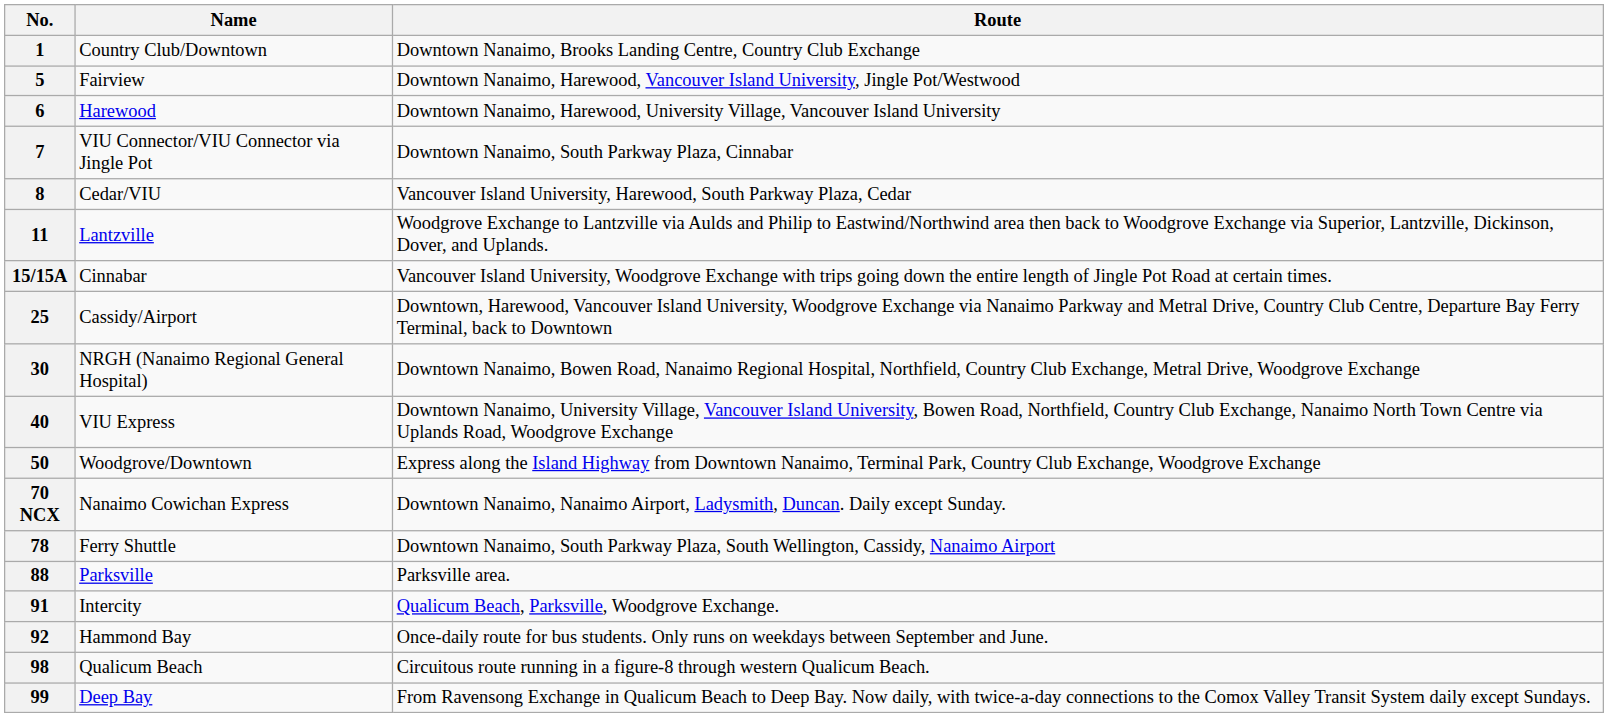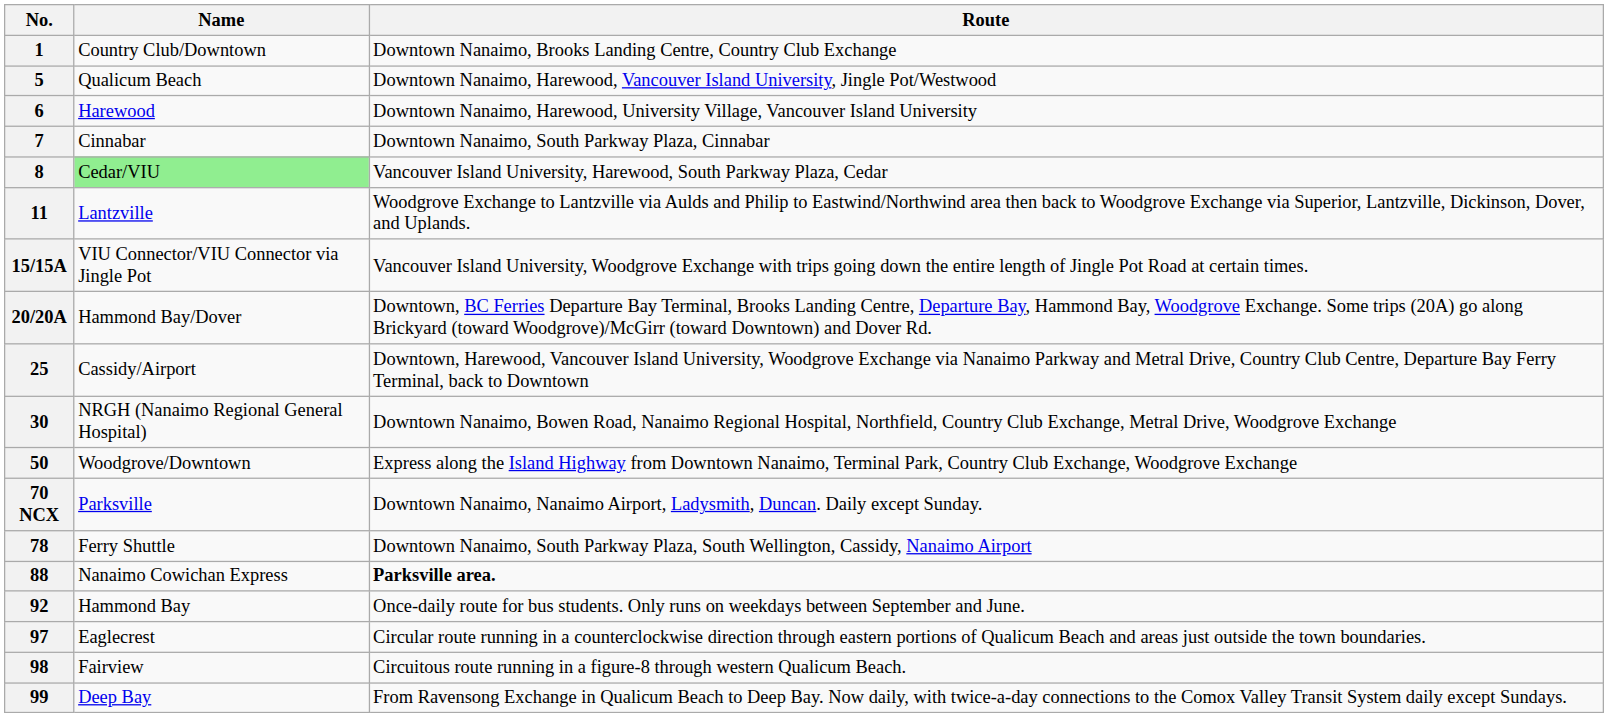5 | Name: Fairview -> Qualicum Beach
7 | Name: VIU Connector/VIU Connector via Jingle Pot -> Cinnabar
8 | Name: no background -> lightgreen background
15/15A | Name: Cinnabar -> VIU Connector/VIU Connector via Jingle Pot
+ row: 20/20A | Hammond Bay/Dover | Downtown, BC Ferries Departure Bay Terminal, Brooks Landing Centre, Departure Bay, Hammond Bay, Woodgrove Exchange. Some trips (20A) go along Brickyard (toward Woodgrove)/McGirr (toward Downtown) and Dover Rd.
- row: 40 | VIU Express | Downtown Nanaimo, University Village, Vancouver Island University, Bowen Road, Northfield, Country Club Exchange, Nanaimo North Town Centre via Uplands Road, Woodgrove Exchange
70 NCX | Name: Nanaimo Cowichan Express -> Parksville
88 | Name: Parksville -> Nanaimo Cowichan Express
88 | Route: normal -> bold
- row: 91 | Intercity | Qualicum Beach, Parksville, Woodgrove Exchange.
+ row: 97 | Eaglecrest | Circular route running in a counterclockwise direction through eastern portions of Qualicum Beach and areas just outside the town boundaries.
98 | Name: Qualicum Beach -> Fairview
